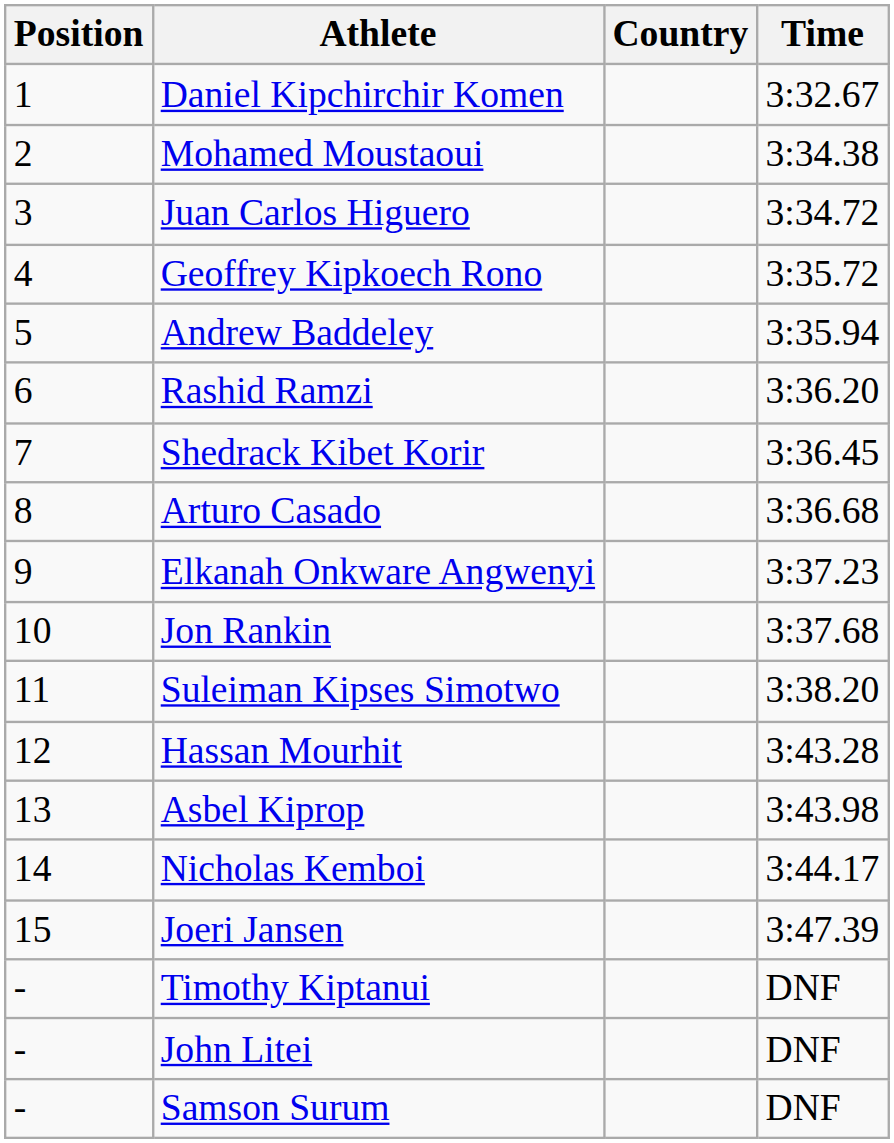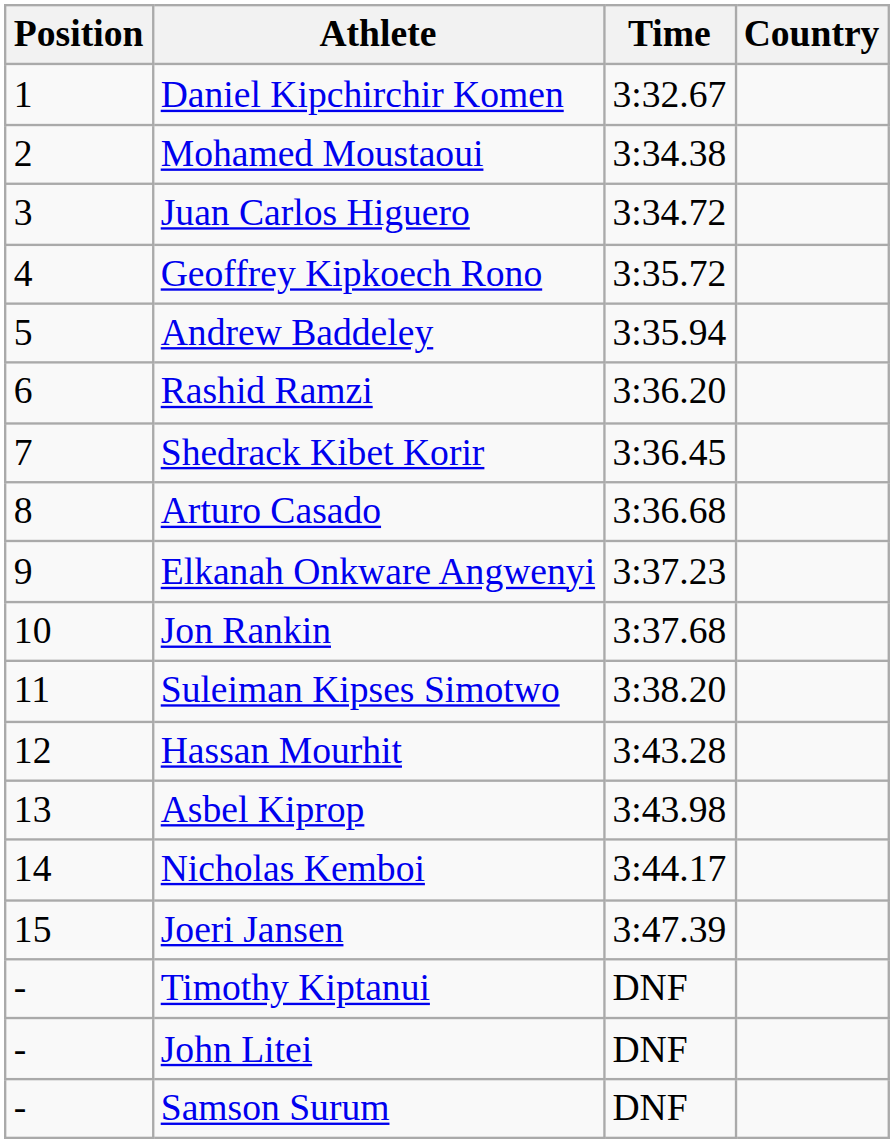columns swapped: Country <-> Time
